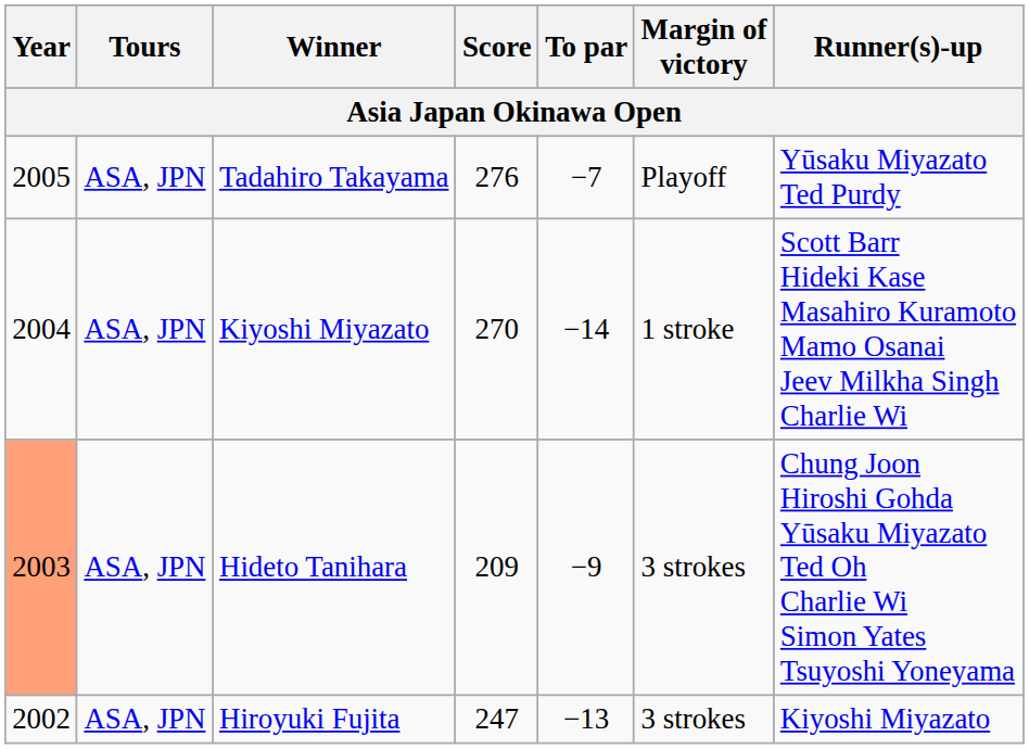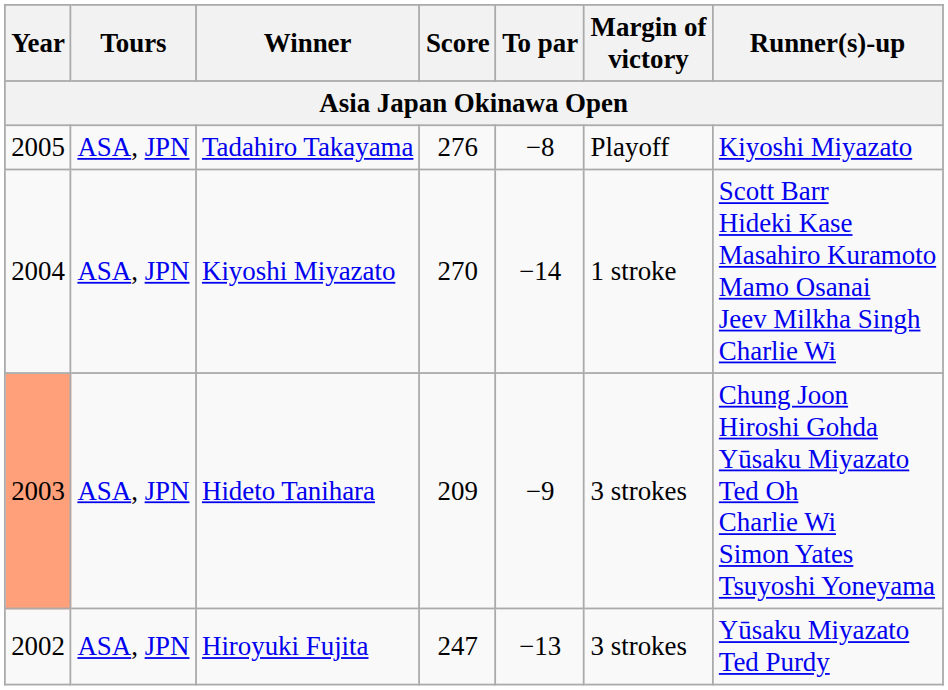Tadahiro Takayama | To par: −7 -> −8
Tadahiro Takayama | Runner(s)-up: Yūsaku Miyazato Ted Purdy -> Kiyoshi Miyazato
Hiroyuki Fujita | Runner(s)-up: Kiyoshi Miyazato -> Yūsaku Miyazato Ted Purdy
